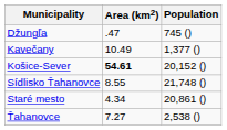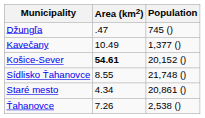Ťahanovce | Area (km2): 7.27 -> 7.26
